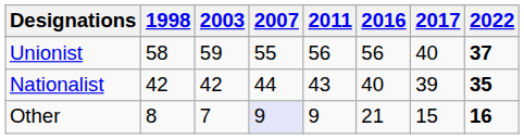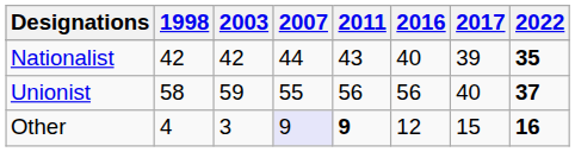rows swapped: Unionist <-> Nationalist
Other | 1998: 8 -> 4
Other | 2003: 7 -> 3
Other | 2011: normal -> bold
Other | 2016: 21 -> 12
